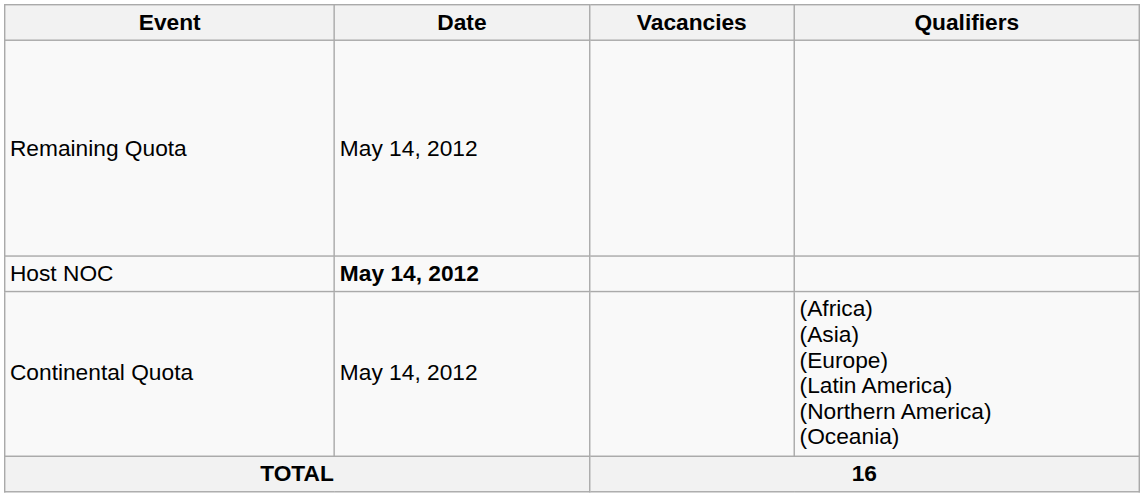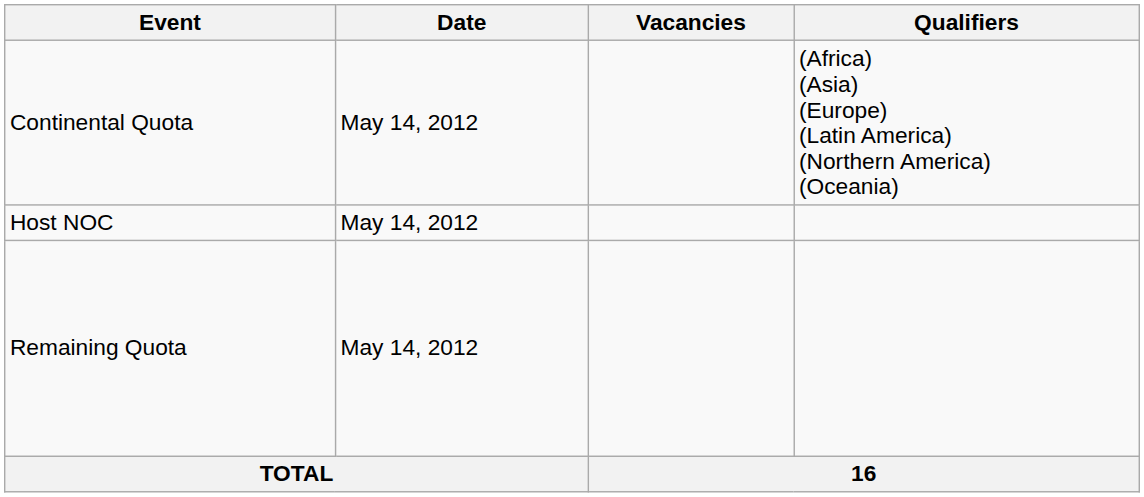rows swapped: Continental Quota <-> Remaining Quota
Host NOC | Date: bold -> normal
